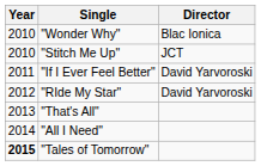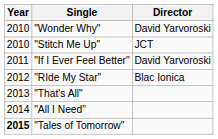"Wonder Why" | Director: Blac Ionica -> David Yarvoroski
"RIde My Star" | Director: David Yarvoroski -> Blac Ionica
